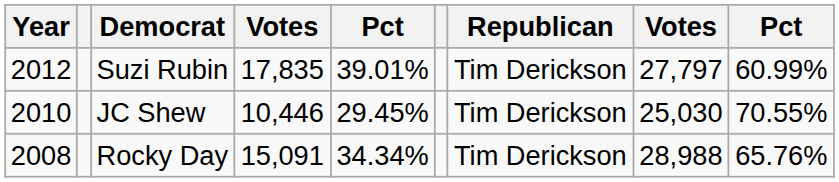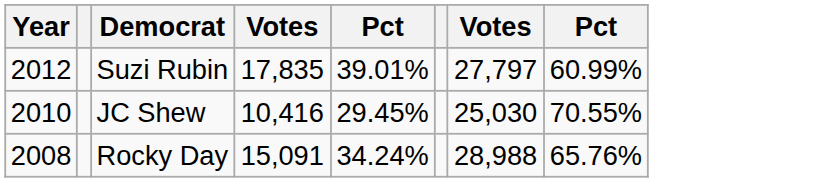- column: Republican | Tim Derickson | Tim Derickson | Tim Derickson
JC Shew | column 4: 10,446 -> 10,416
Rocky Day | column 5: 34.34% -> 34.24%
